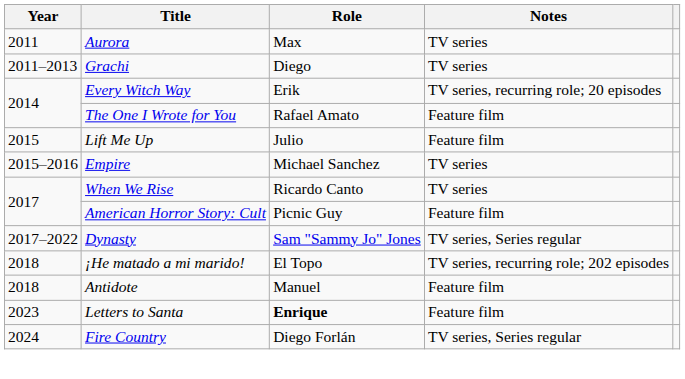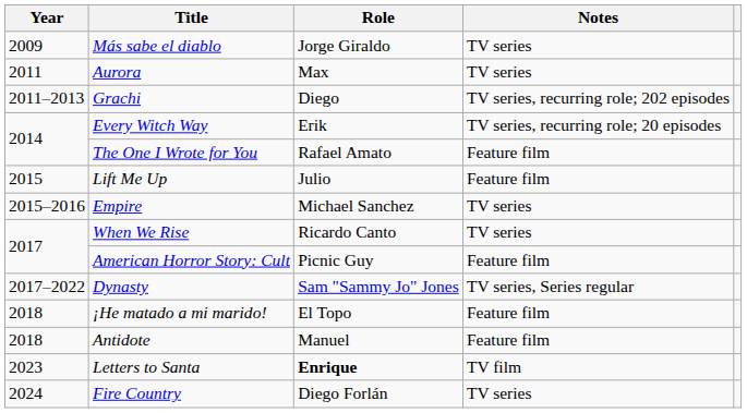+ row: 2009 | Más sabe el diablo | Jorge Giraldo | TV series
Grachi | Notes: TV series -> TV series, recurring role; 202 episodes
¡He matado a mi marido! | Notes: TV series, recurring role; 202 episodes -> Feature film
Letters to Santa | Notes: Feature film -> TV film
Fire Country | Notes: TV series, Series regular -> TV series
